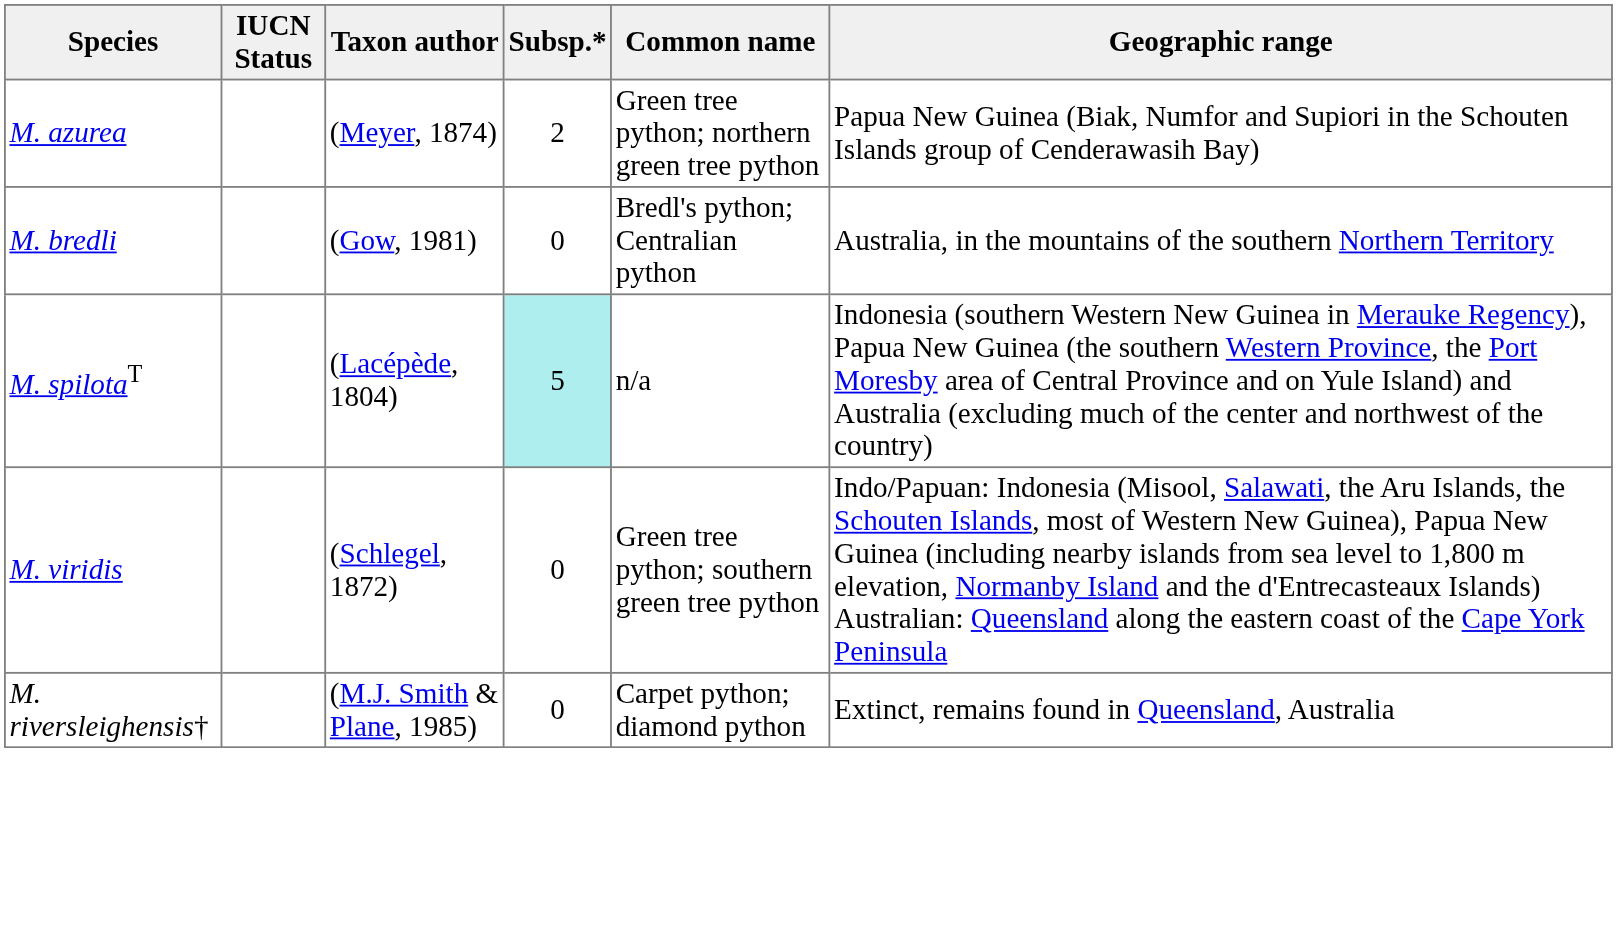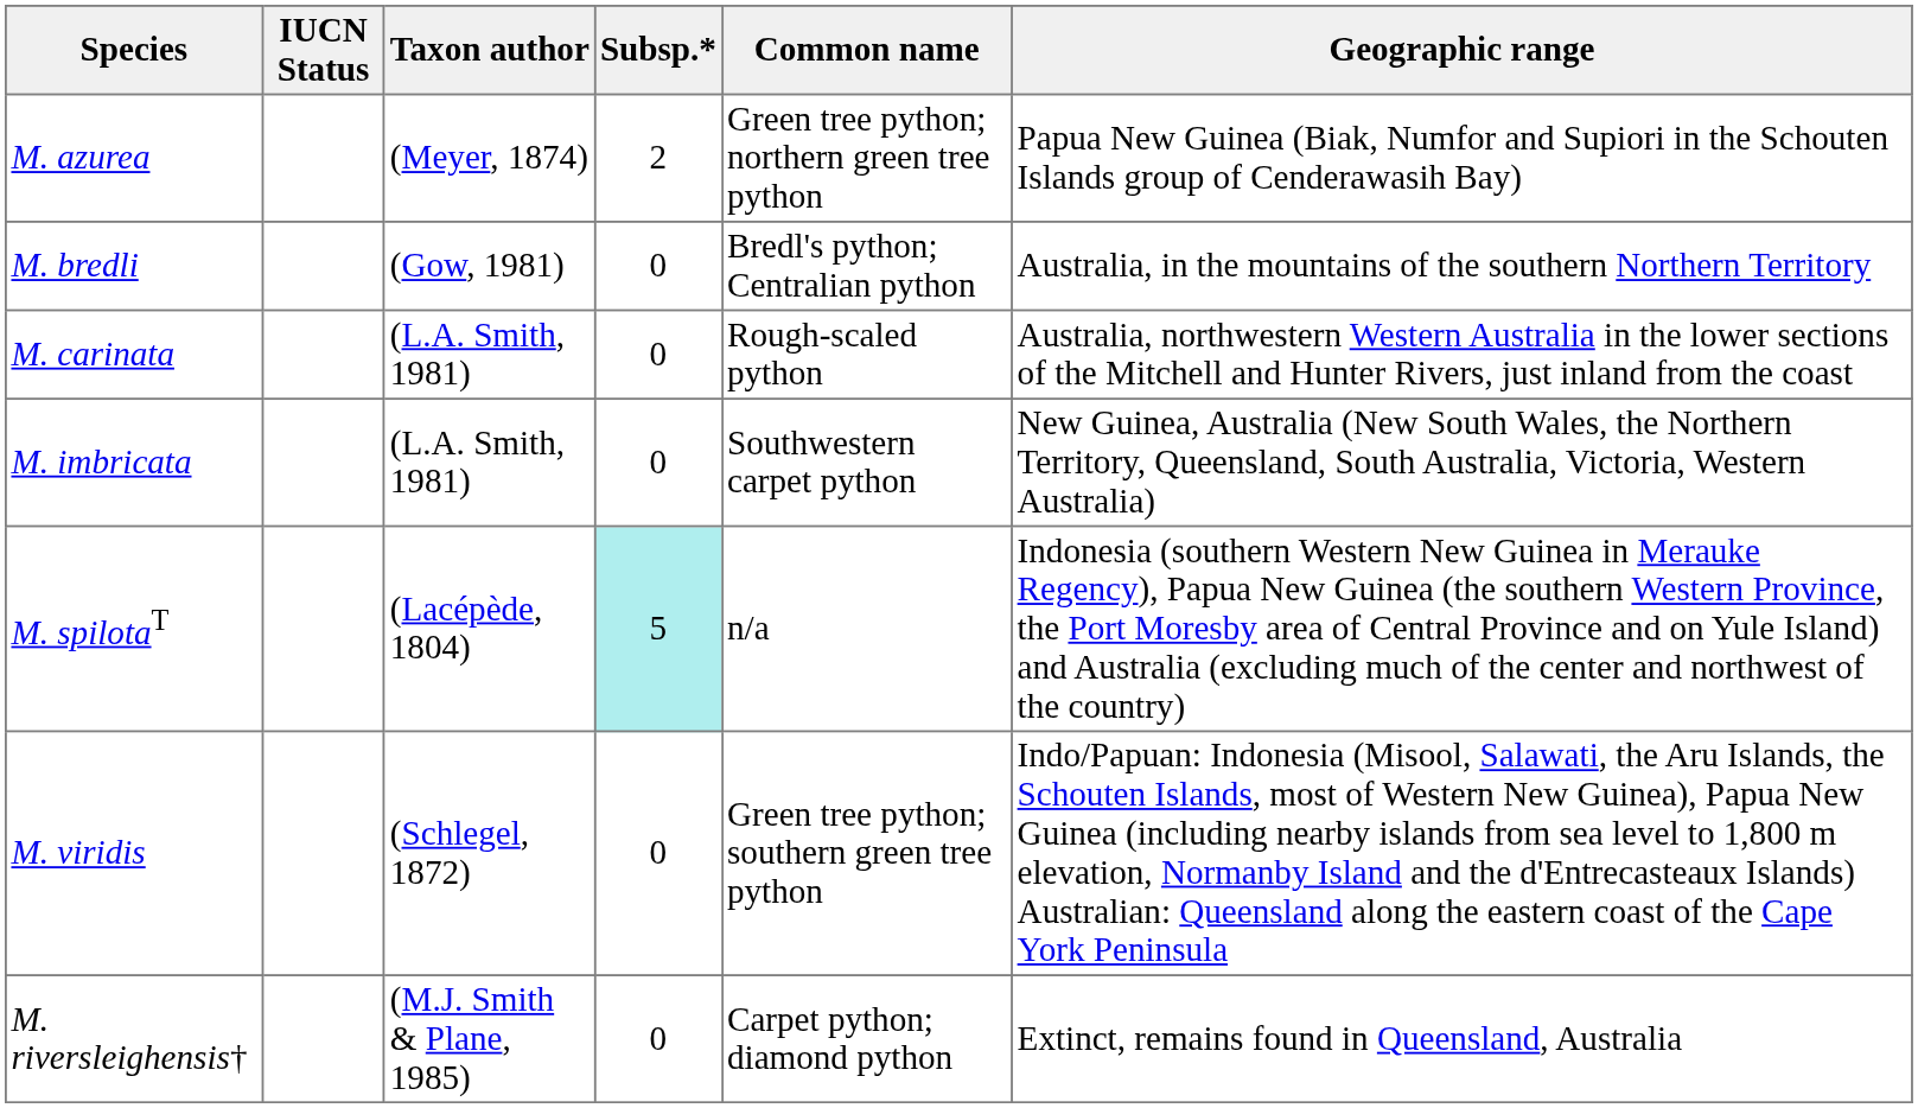+ row: M. carinata | (L.A. Smith, 1981) | 0 | Rough-scaled python | Australia, northwestern Western Australia in the lower sections of the Mitchell and Hunter Rivers, just inland from the coast
+ row: M. imbricata | (L.A. Smith, 1981) | 0 | Southwestern carpet python | New Guinea, Australia (New South Wales, the Northern Territory, Queensland, South Australia, Victoria, Western Australia)
